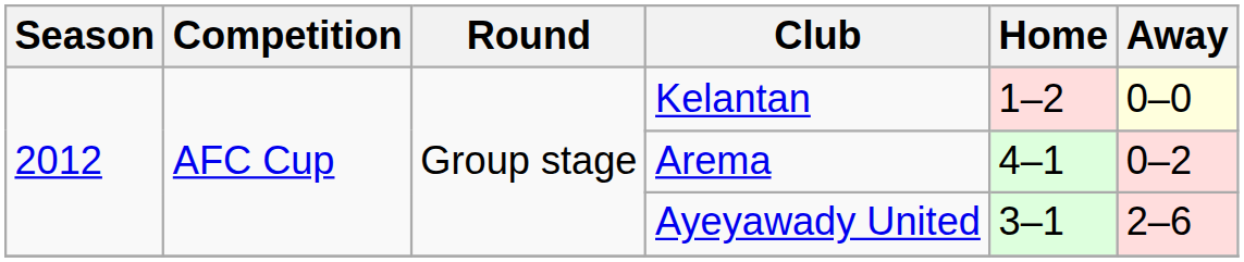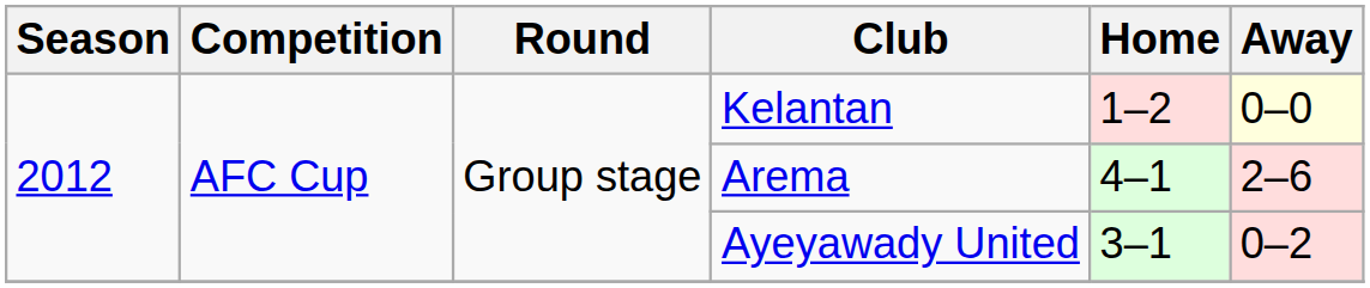Arema | Away: 0–2 -> 2–6
Ayeyawady United | Away: 2–6 -> 0–2
